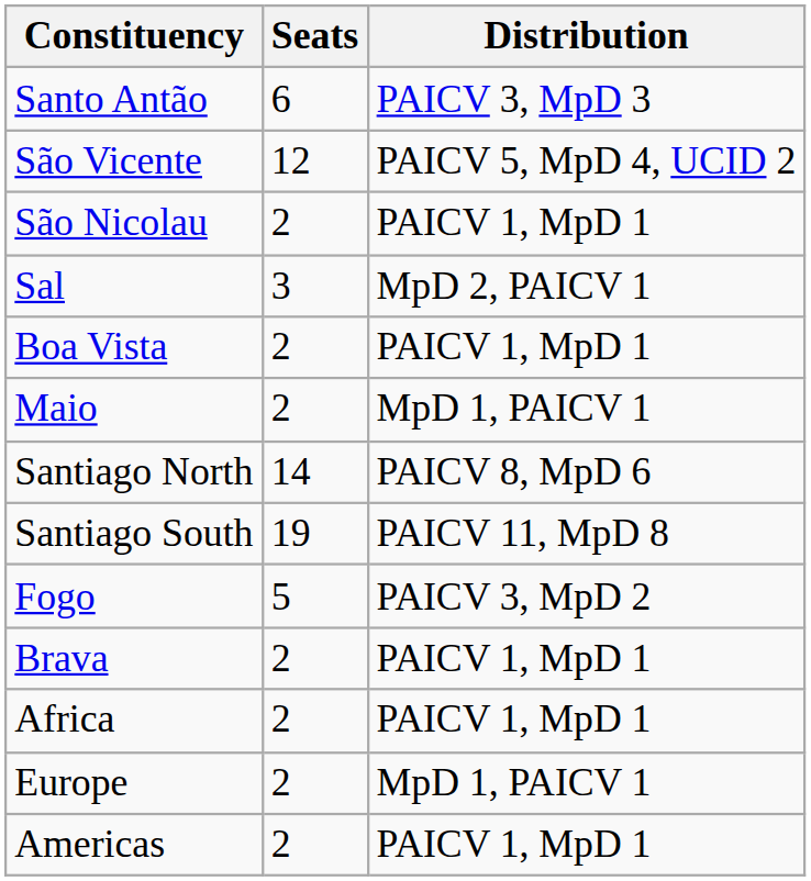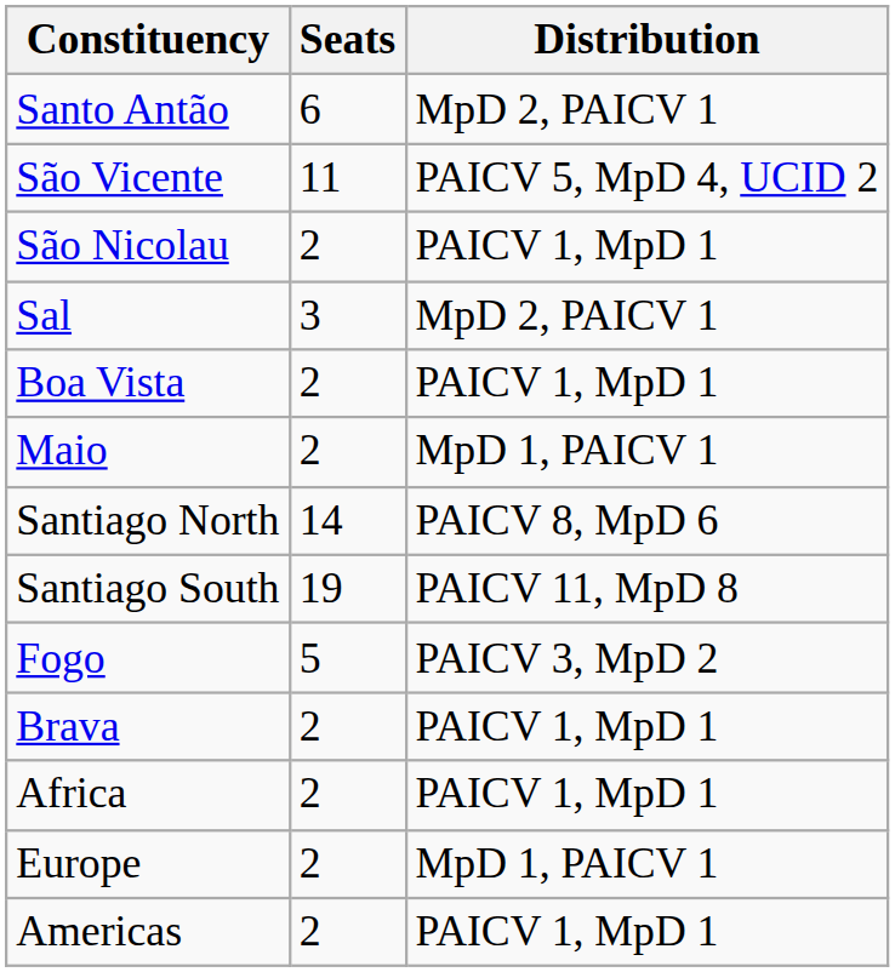Santo Antão | Distribution: PAICV 3, MpD 3 -> MpD 2, PAICV 1
São Vicente | Seats: 12 -> 11
